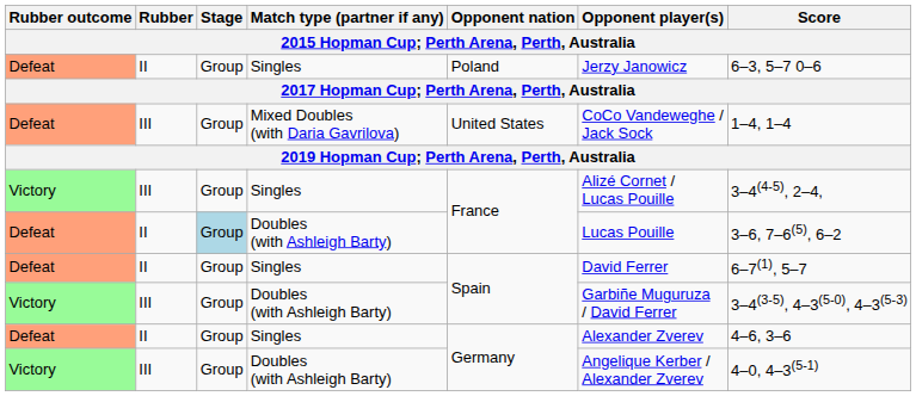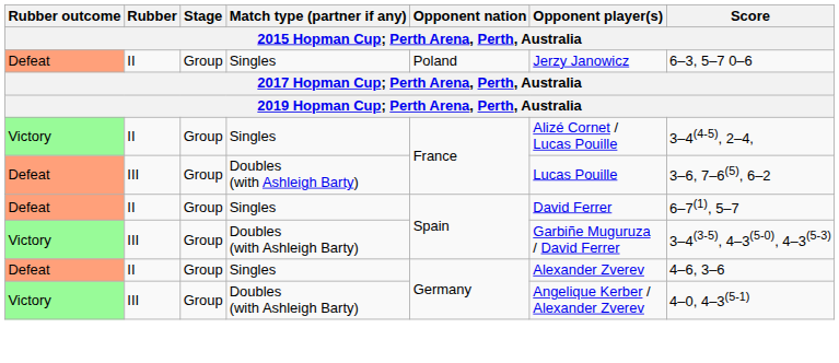- row: Defeat | III | Group | Mixed Doubles (with Daria Gavrilova) | United States | CoCo Vandeweghe / Jack Sock | 1–4, 1–4
Victory / Singles | Rubber: III -> II
Defeat / Doubles (with Ashleigh Barty) | Rubber: II -> III
Defeat / Doubles (with Ashleigh Barty) | Stage: lightblue background -> no background
